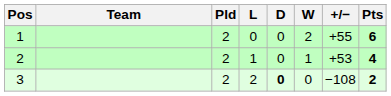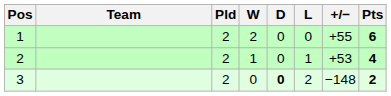columns swapped: W <-> L
3 | +/−: −108 -> −148
